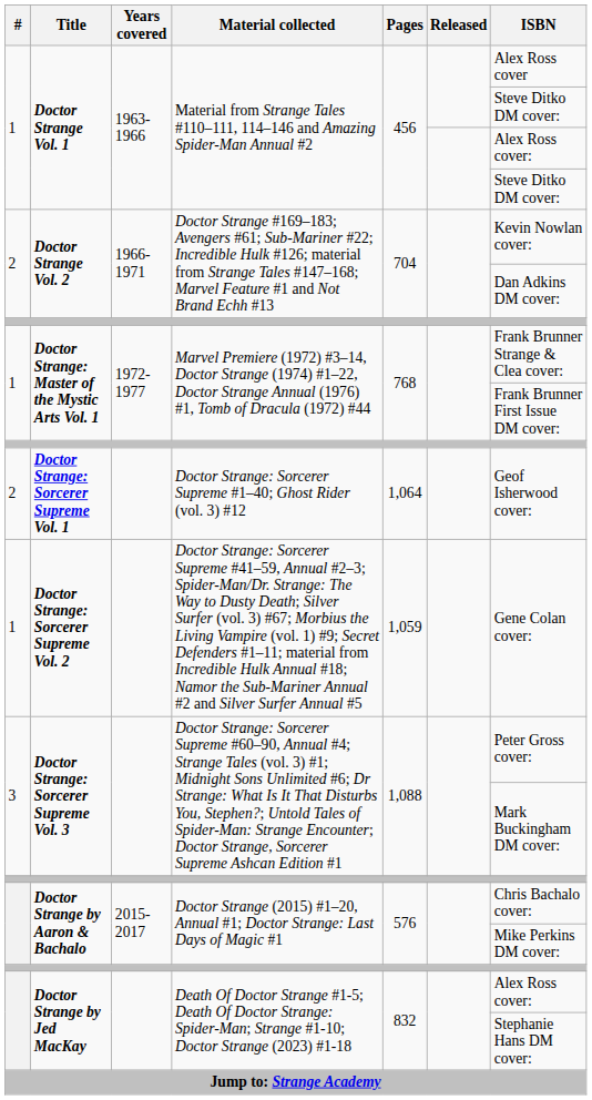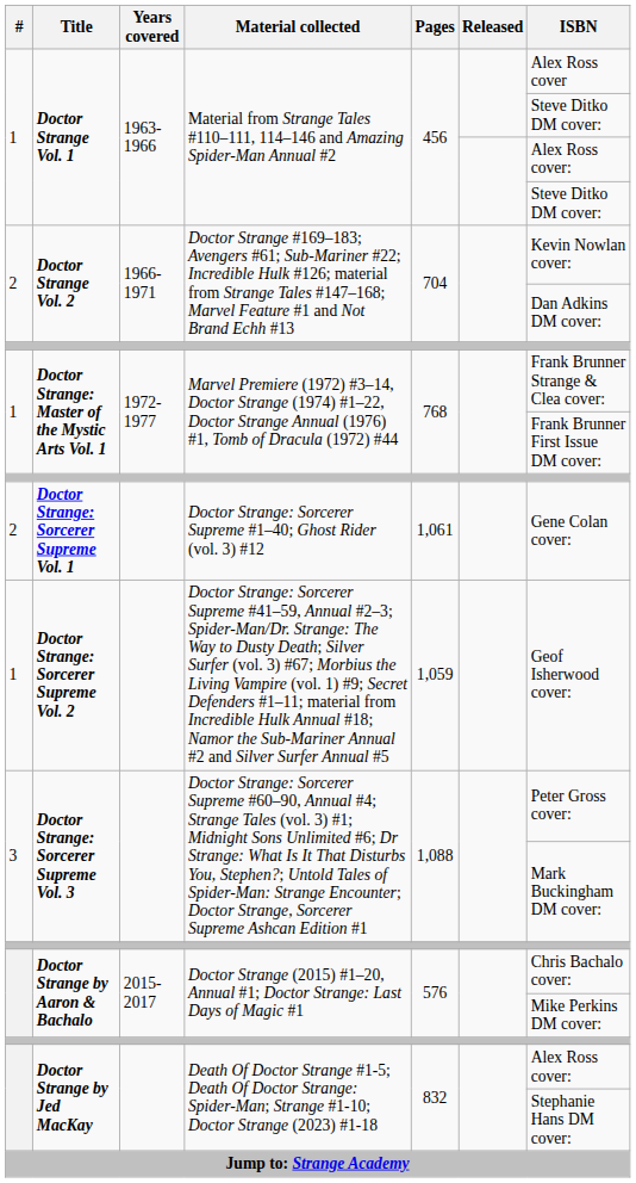Doctor Strange: Sorcerer Supreme Vol. 1 | Pages: 1,064 -> 1,061
Doctor Strange: Sorcerer Supreme Vol. 1 | ISBN: Geof Isherwood cover: -> Gene Colan cover:
Doctor Strange: Sorcerer Supreme Vol. 2 | ISBN: Gene Colan cover: -> Geof Isherwood cover:
